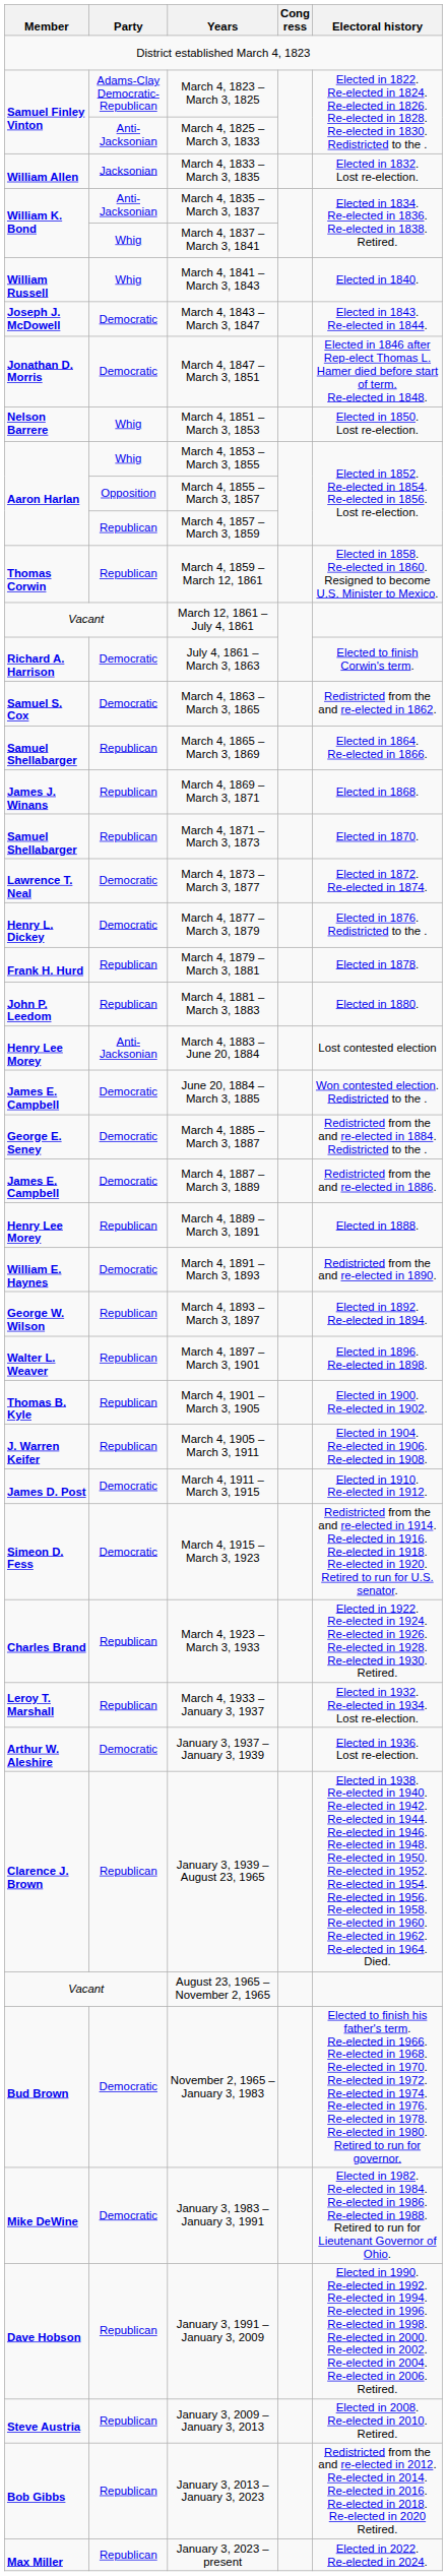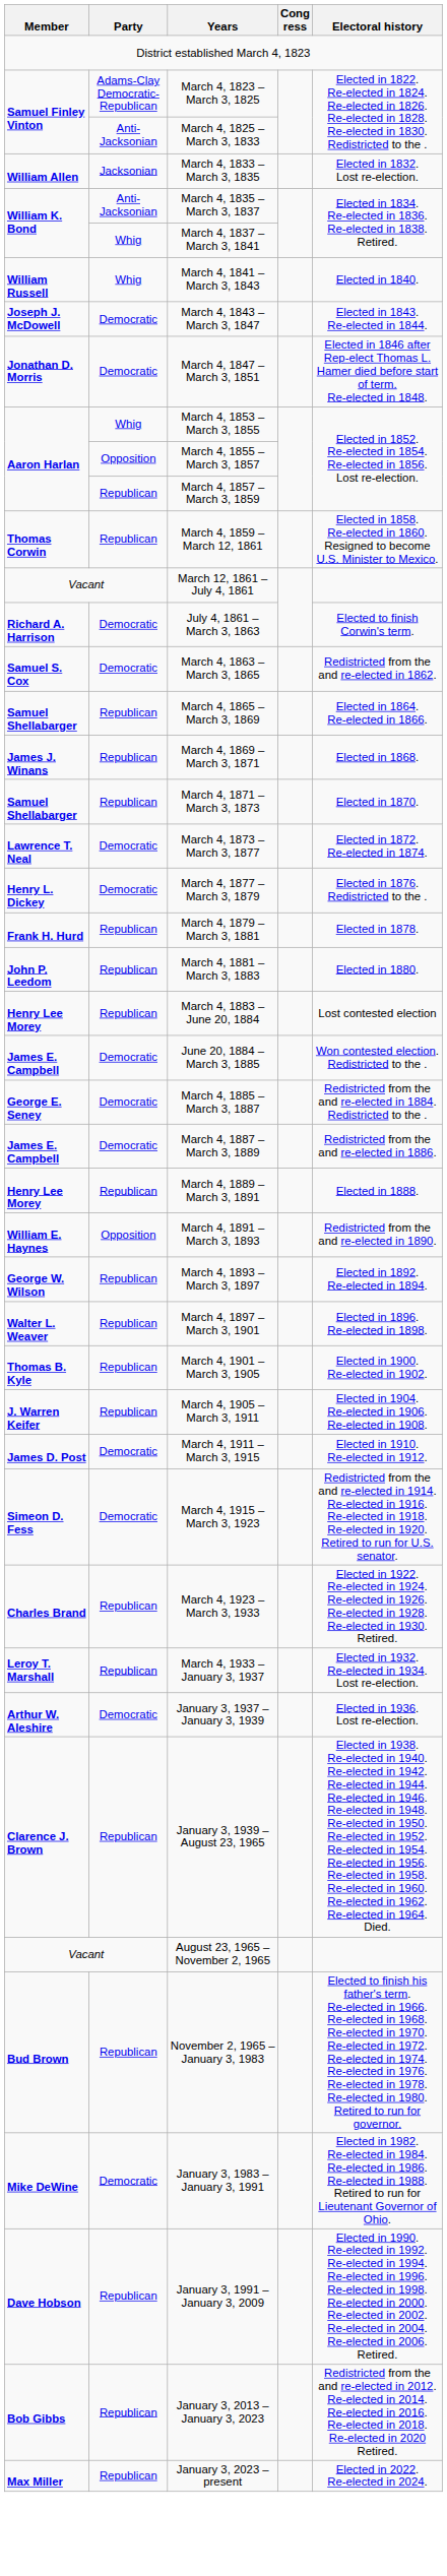- row: Nelson Barrere | Whig | March 4, 1851 – March 3, 1853 | Elected in 1850. Lost re-election.
March 4, 1883 – June 20, 1884 | Party: Anti-Jacksonian -> Republican
March 4, 1891 – March 3, 1893 | Party: Democratic -> Opposition
November 2, 1965 – January 3, 1983 | Party: Democratic -> Republican
- row: Steve Austria | Republican | January 3, 2009 – January 3, 2013 | Elected in 2008. Re-elected in 2010. Retired.
